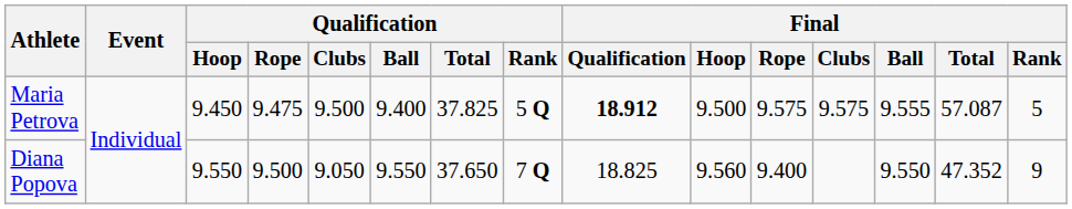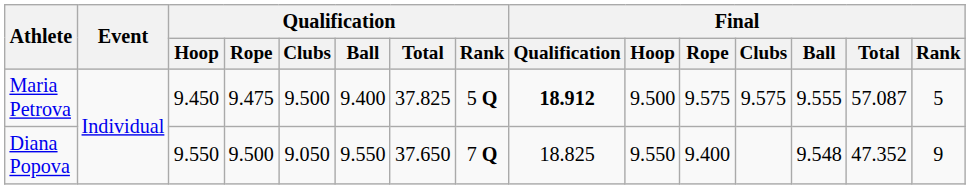Diana Popova | Final / Hoop: 9.560 -> 9.550
Diana Popova | Final / Ball: 9.550 -> 9.548
